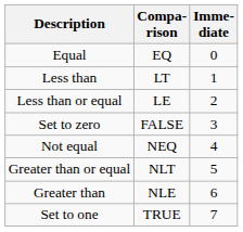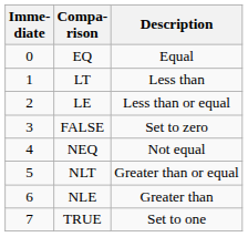columns swapped: Imme- diate <-> Description
